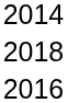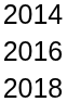rows swapped: 2016 <-> 2018
